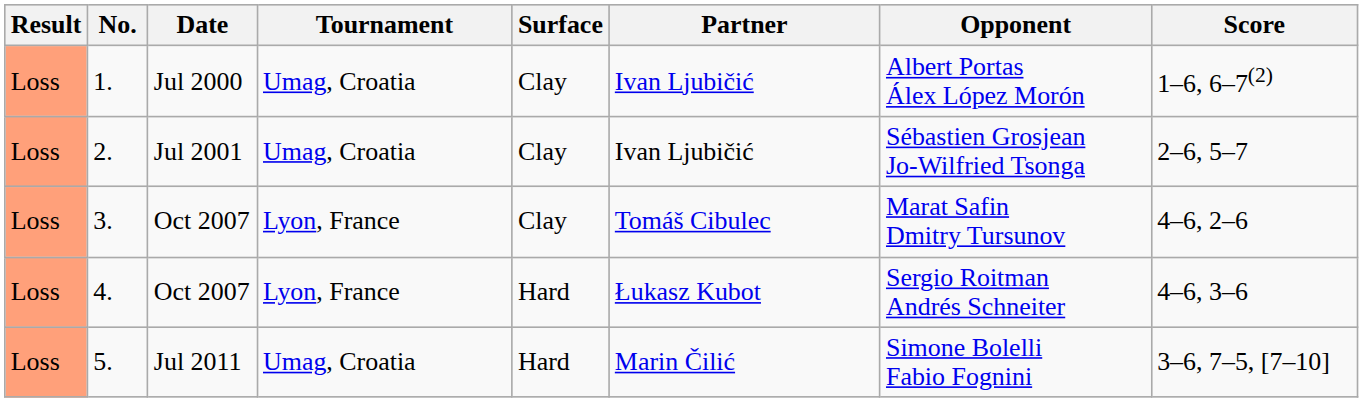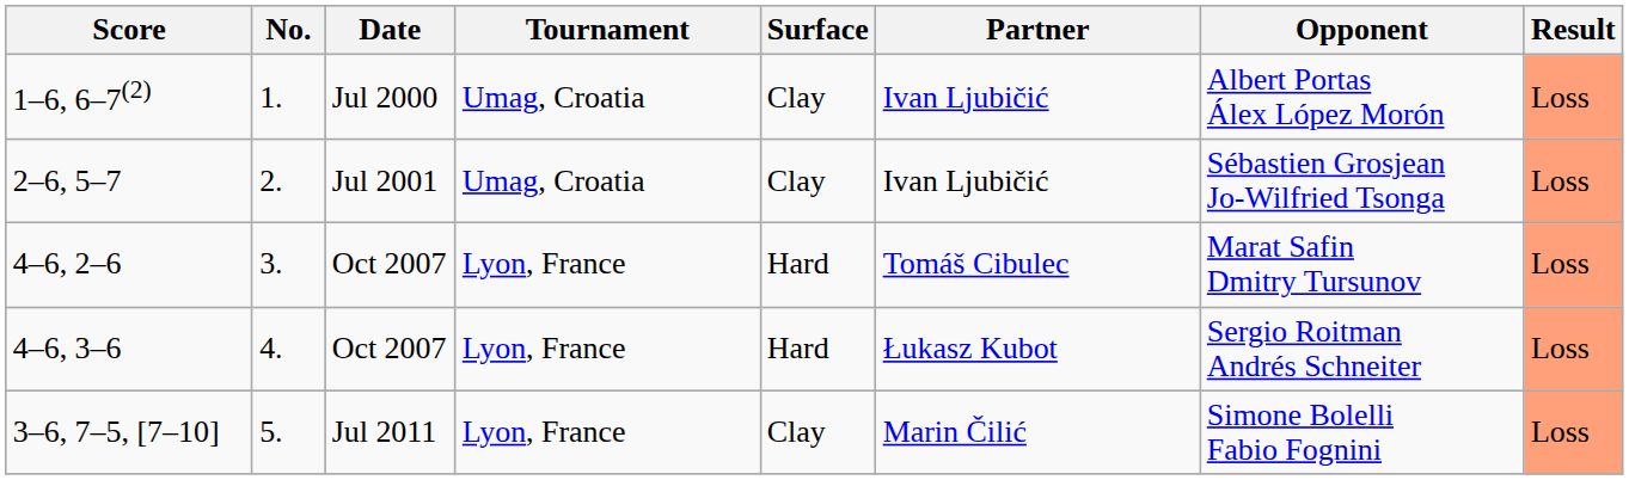columns swapped: Result <-> Score
3. | Surface: Clay -> Hard
5. | Tournament: Umag, Croatia -> Lyon, France
5. | Surface: Hard -> Clay
